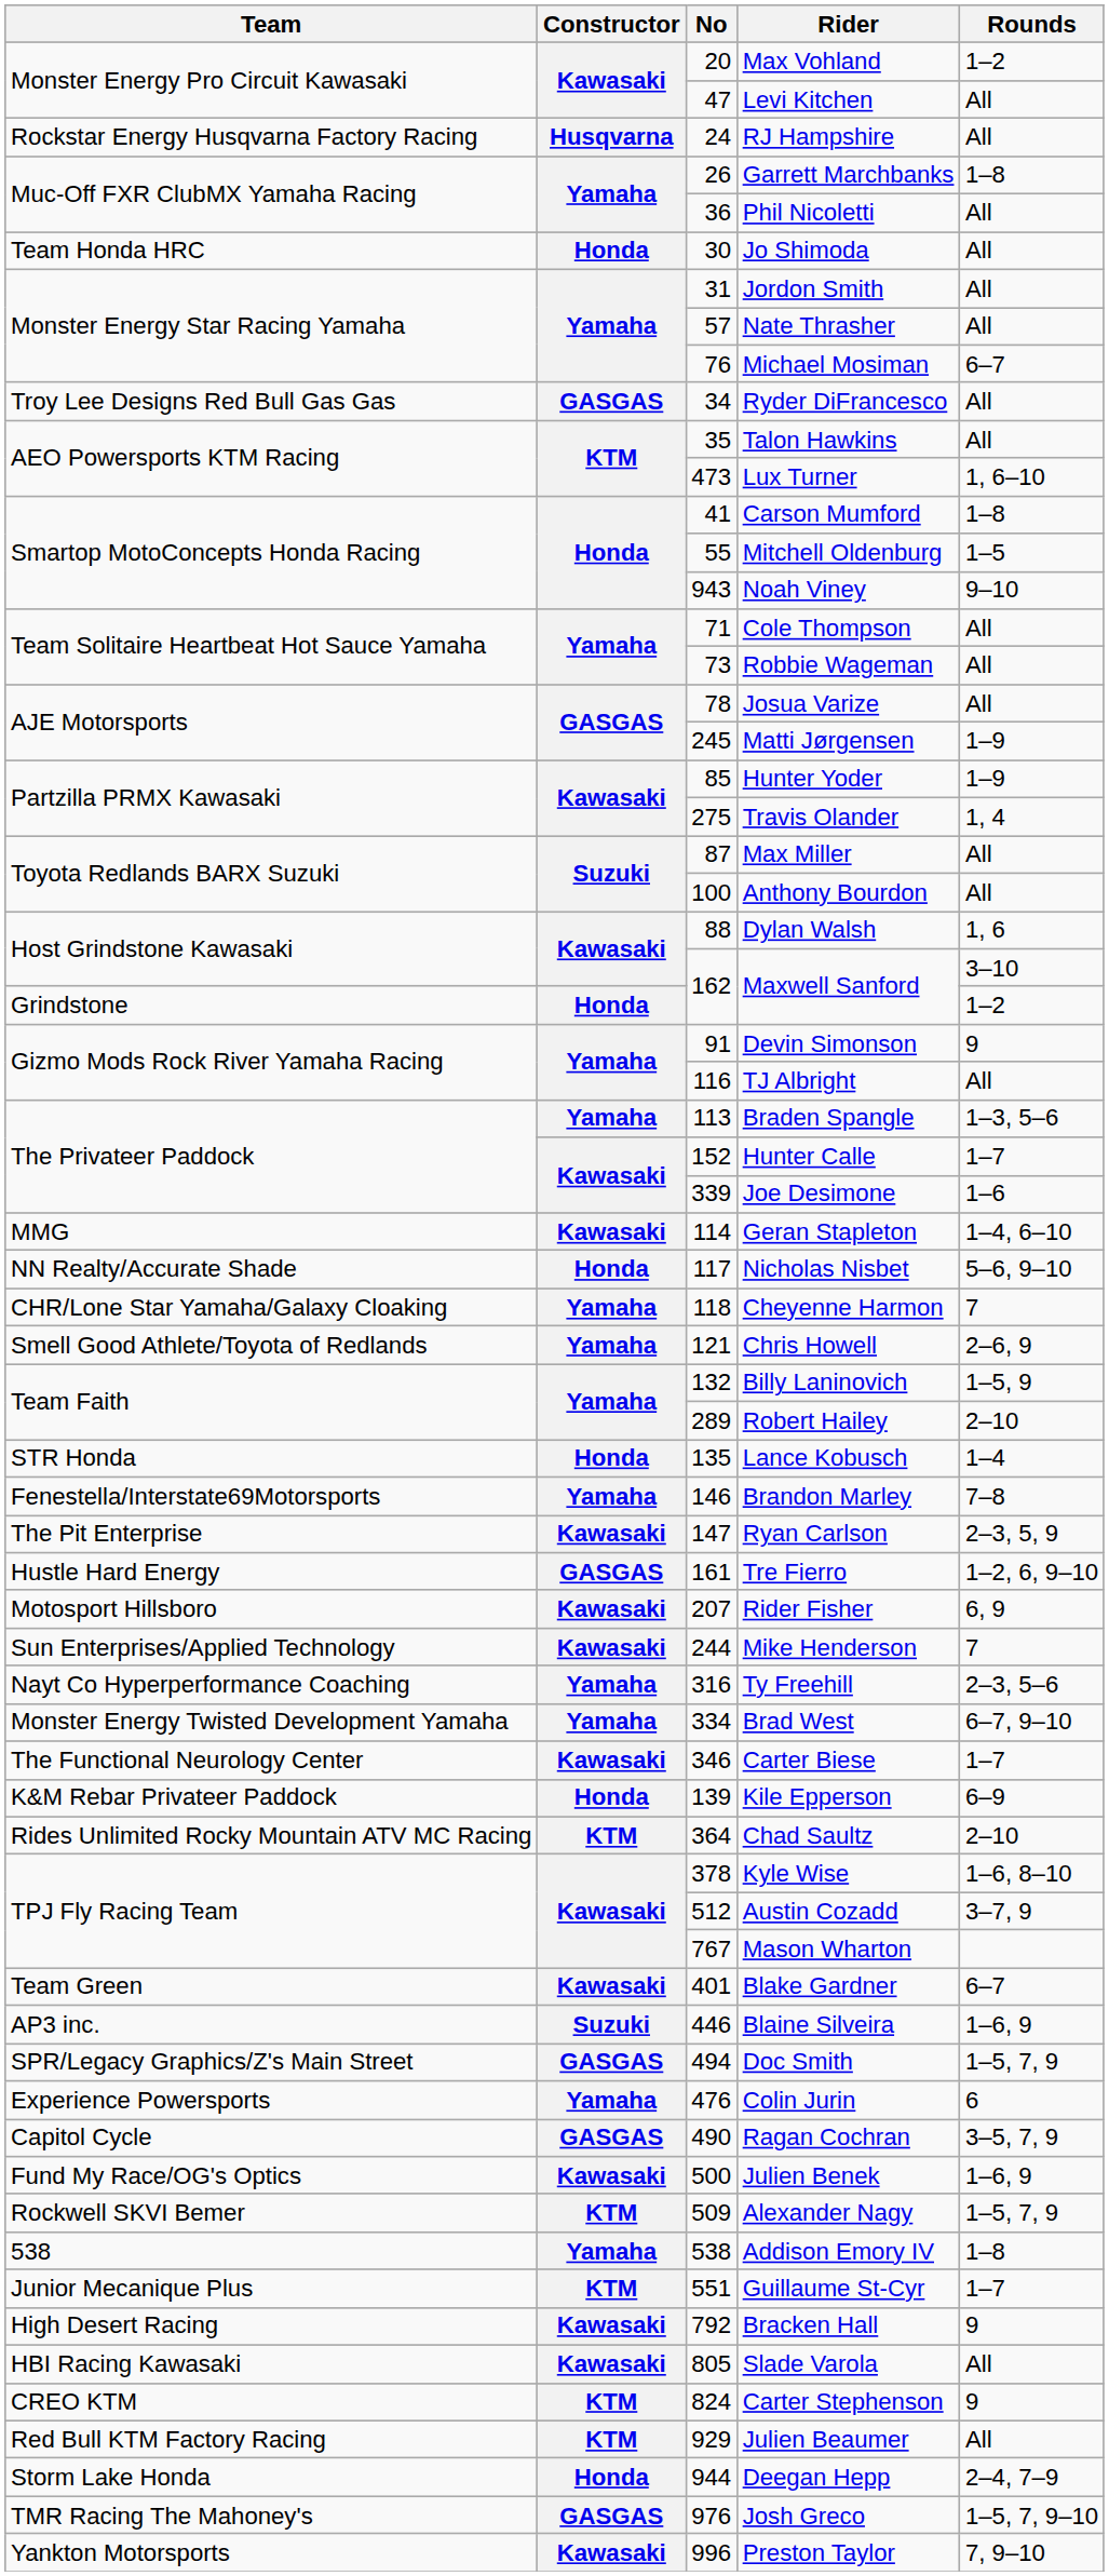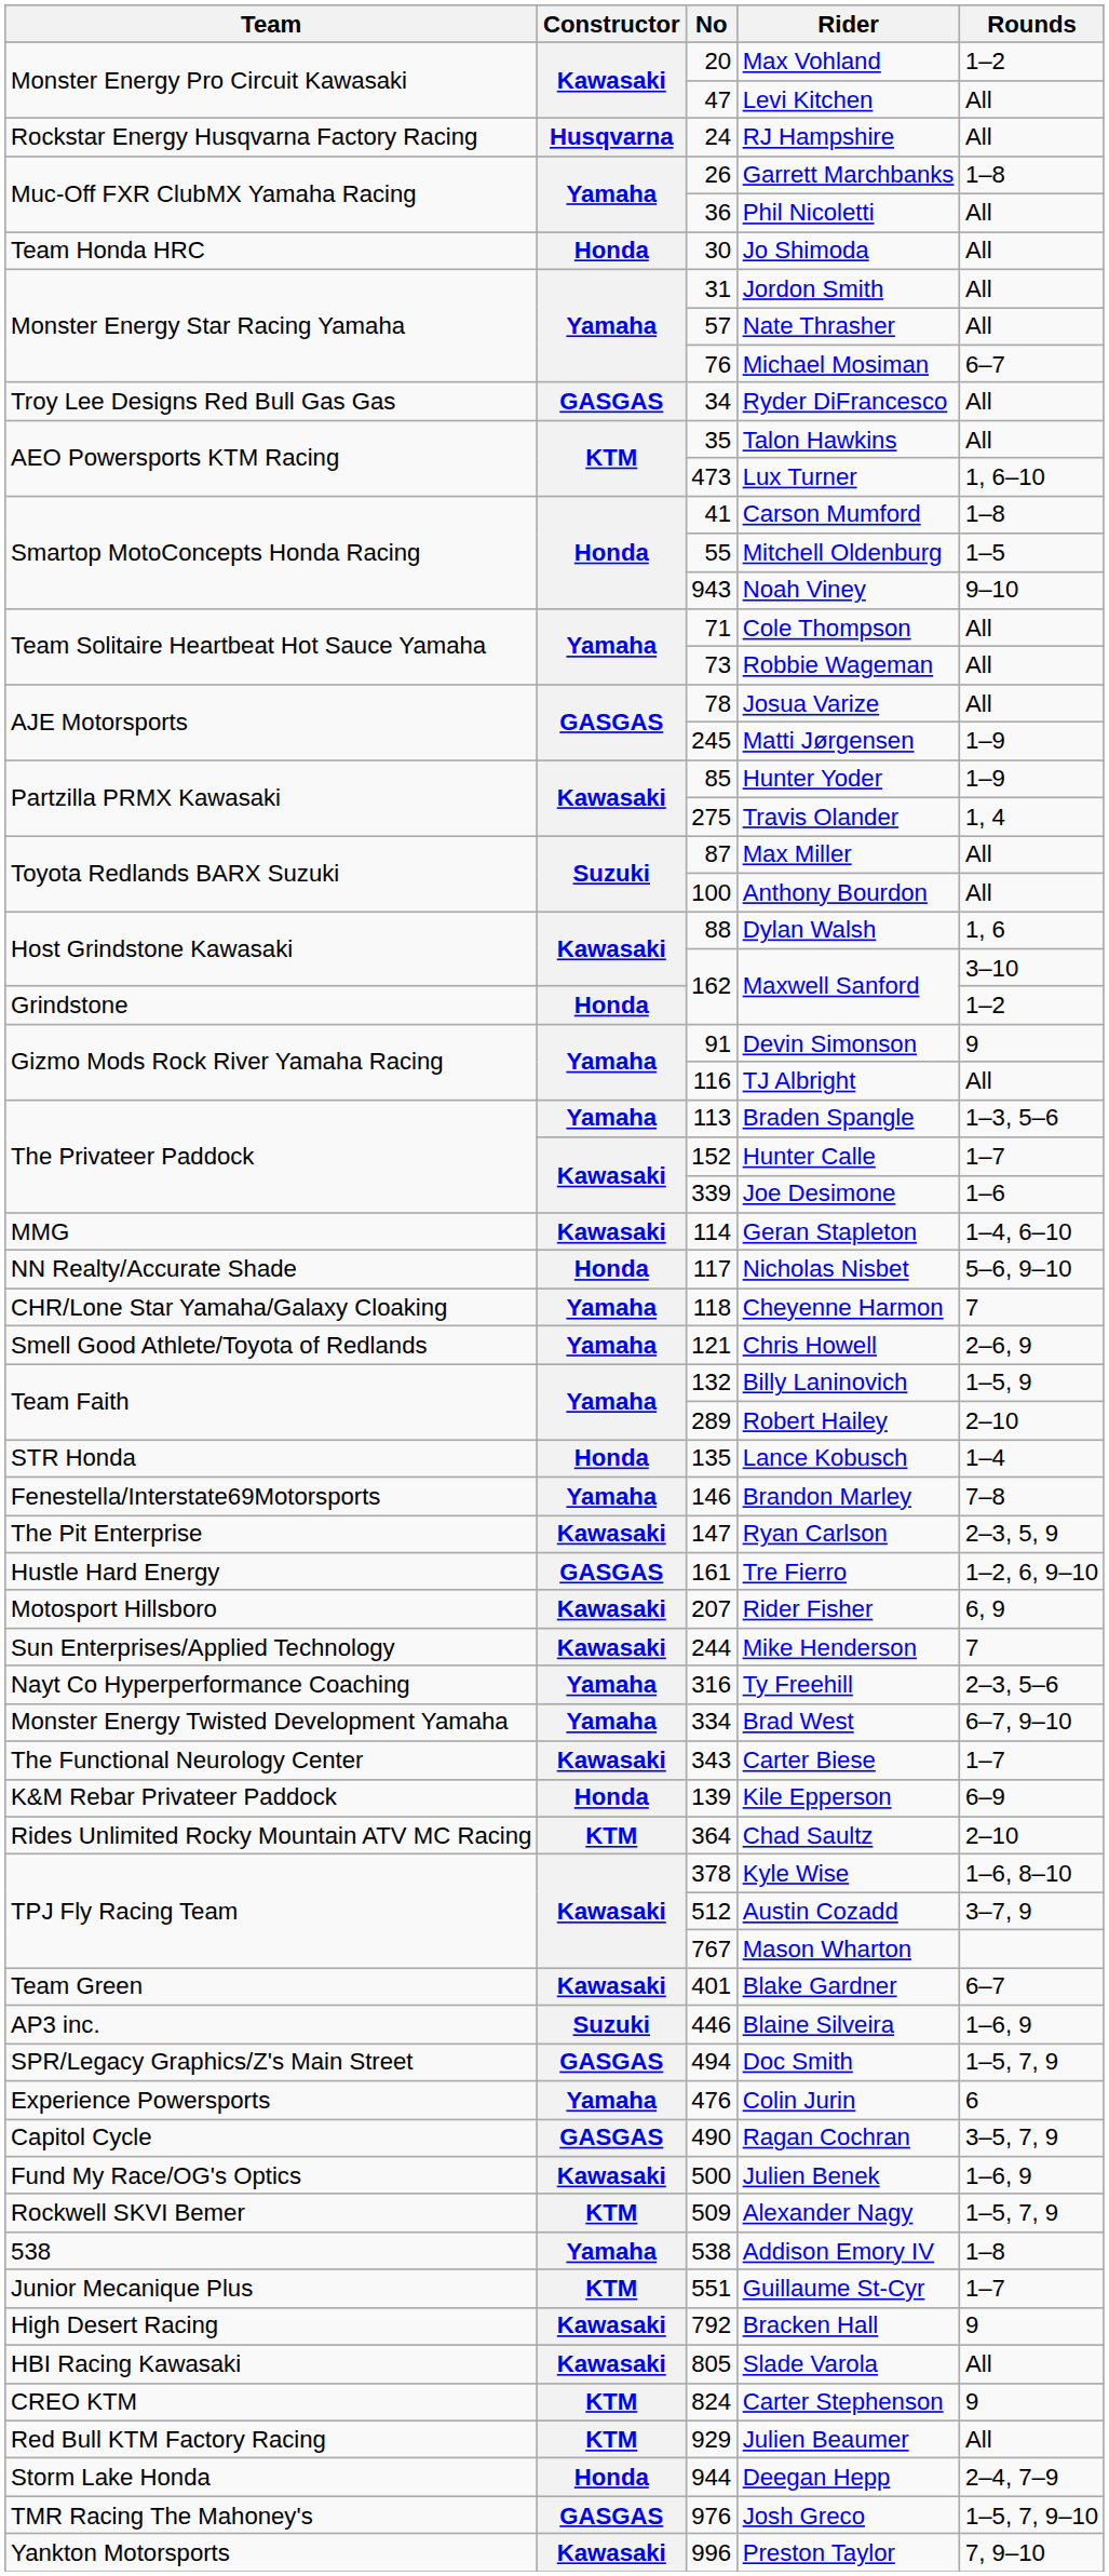Carter Biese | No: 346 -> 343
